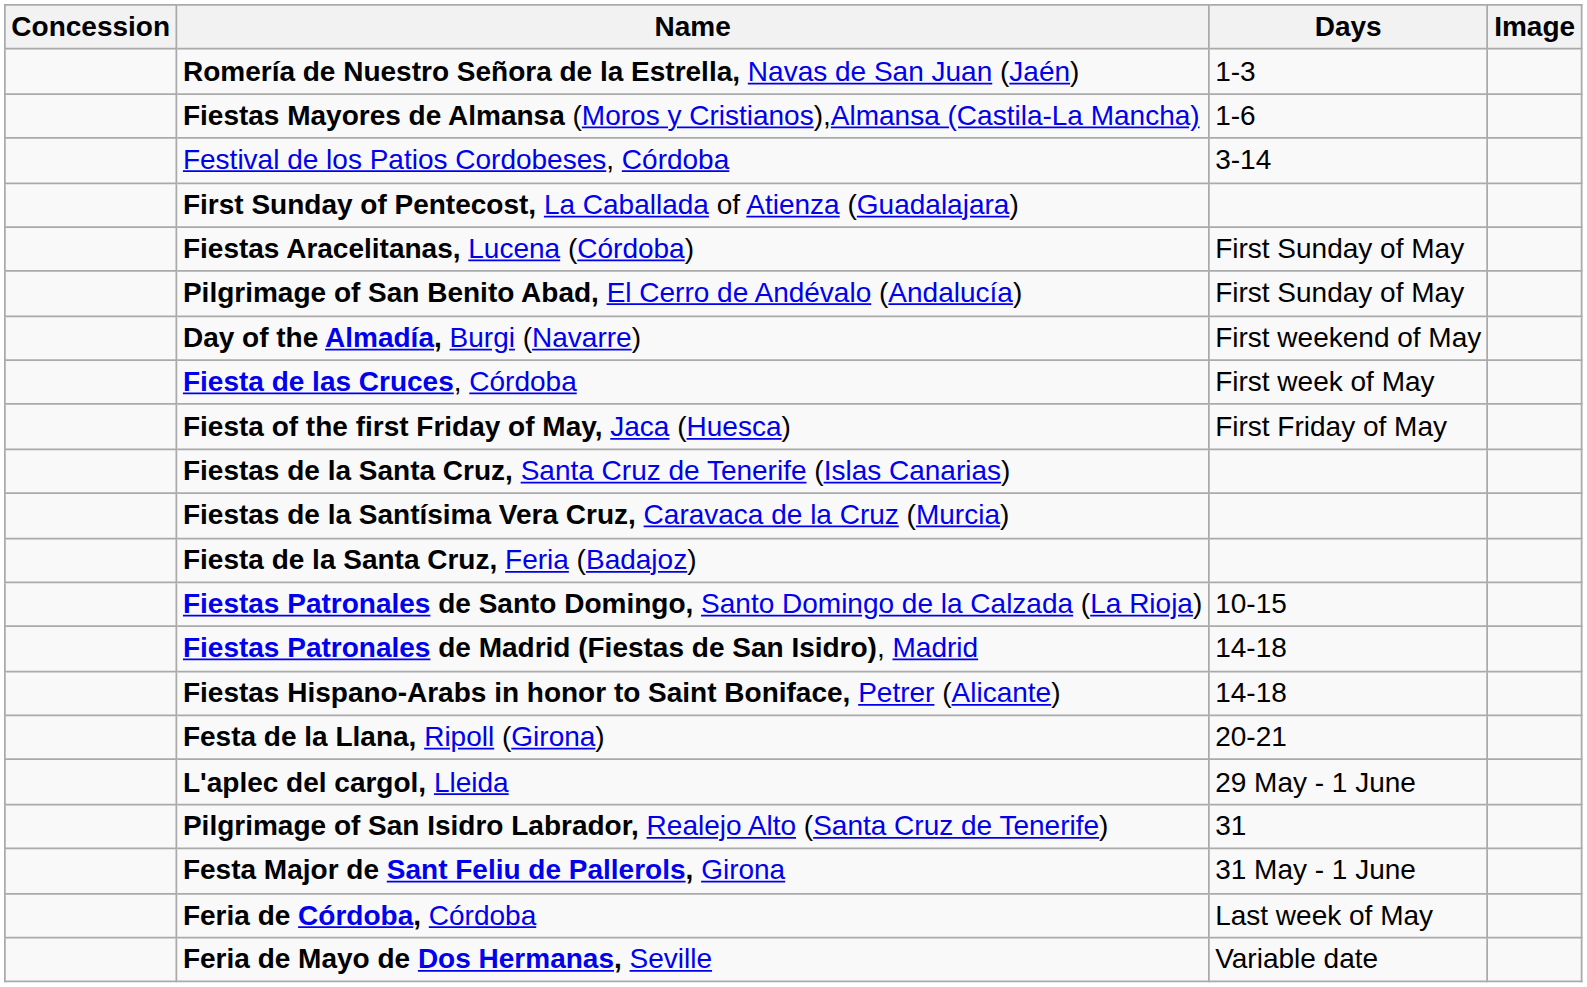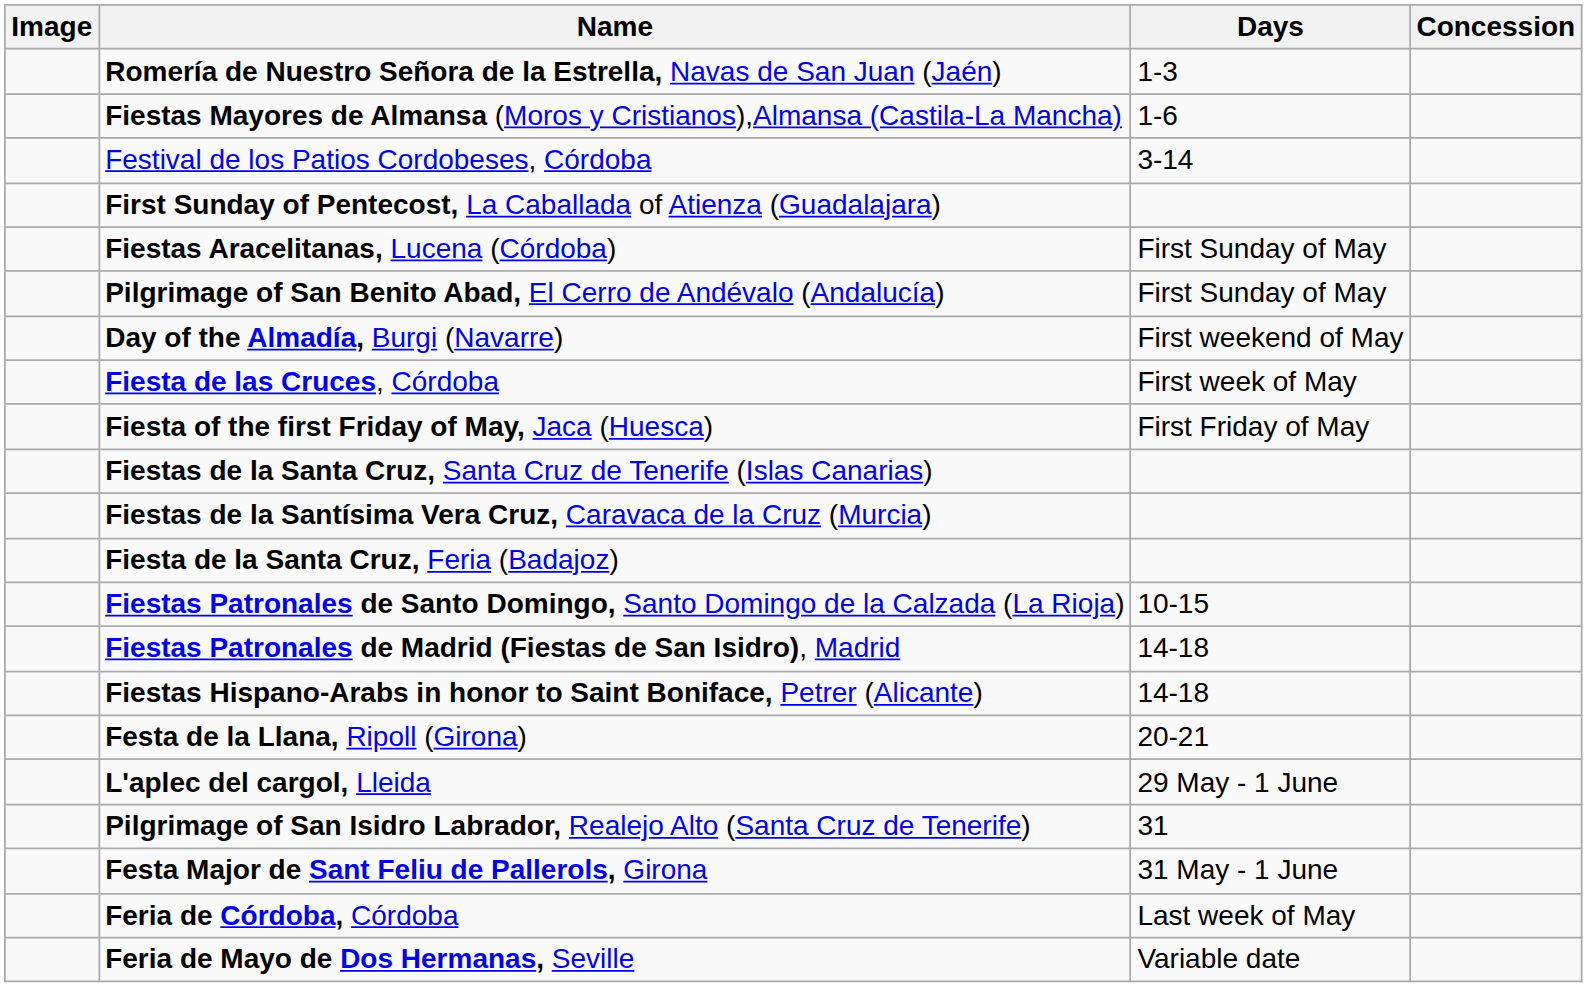columns swapped: Image <-> Concession
